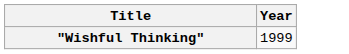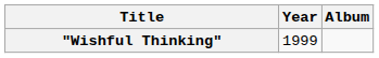+ column: Album
